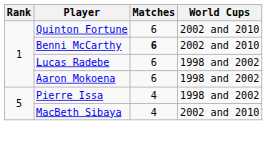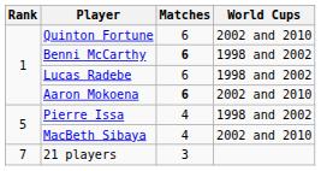Benni McCarthy | World Cups: 2002 and 2010 -> 1998 and 2002
Aaron Mokoena | Matches: normal -> bold
Aaron Mokoena | World Cups: 1998 and 2002 -> 2002 and 2010
+ row: 7 | 21 players | 3
